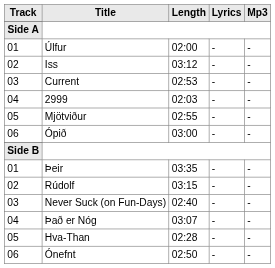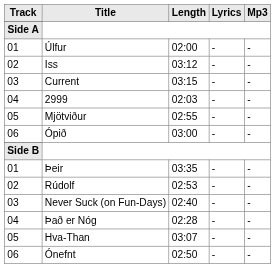Current | Length: 02:53 -> 03:15
Rúdolf | Length: 03:15 -> 02:53
Það er Nóg | Length: 03:07 -> 02:28
Hva-Than | Length: 02:28 -> 03:07
